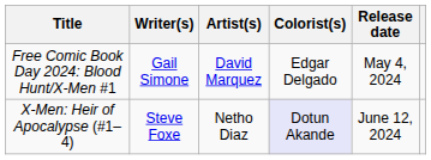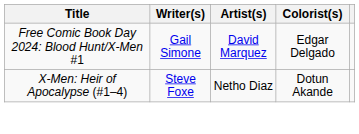- column: Release date | May 4, 2024 | June 12, 2024
X-Men: Heir of Apocalypse (#1–4) | Colorist(s): lavender background -> no background
